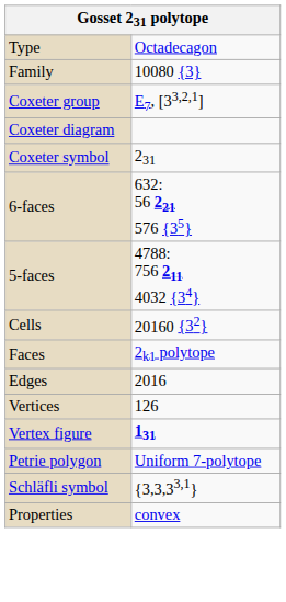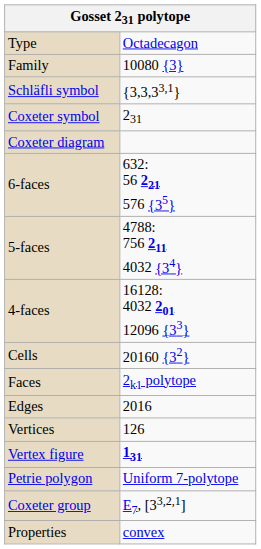rows swapped: Schläfli symbol <-> Coxeter group
rows swapped: Coxeter symbol <-> Coxeter diagram
+ row: 4-faces | 16128: 4032 201 12096 {33}
